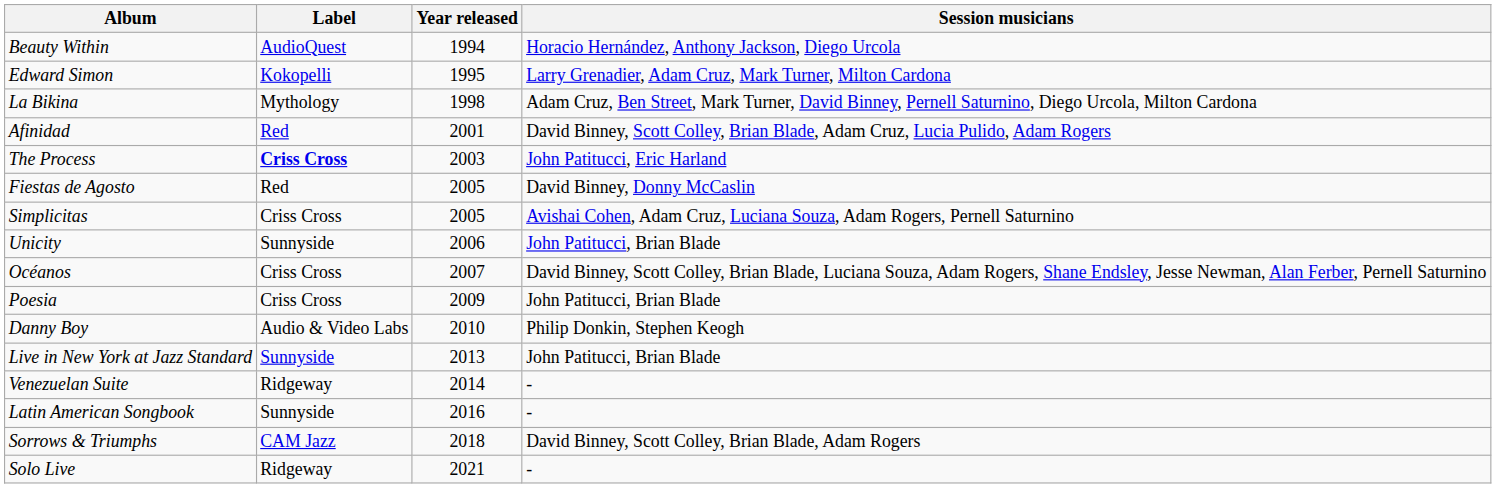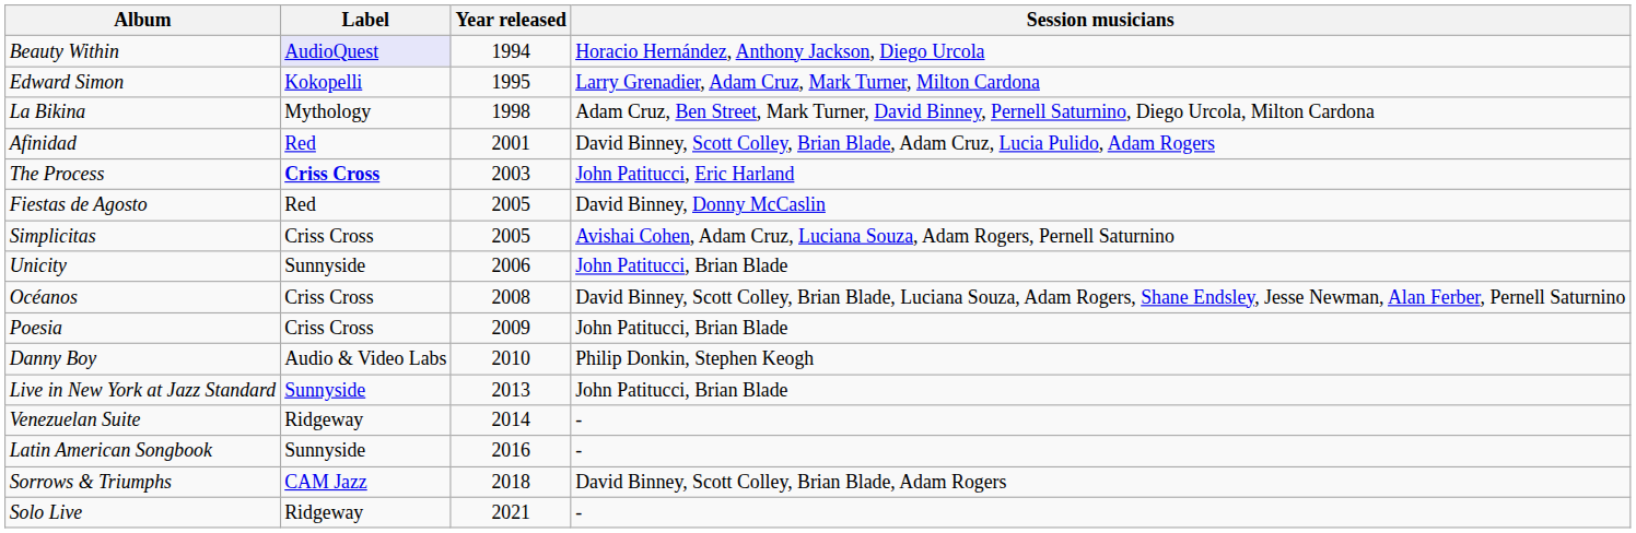Beauty Within | Label: no background -> lavender background
Océanos | Year released: 2007 -> 2008
